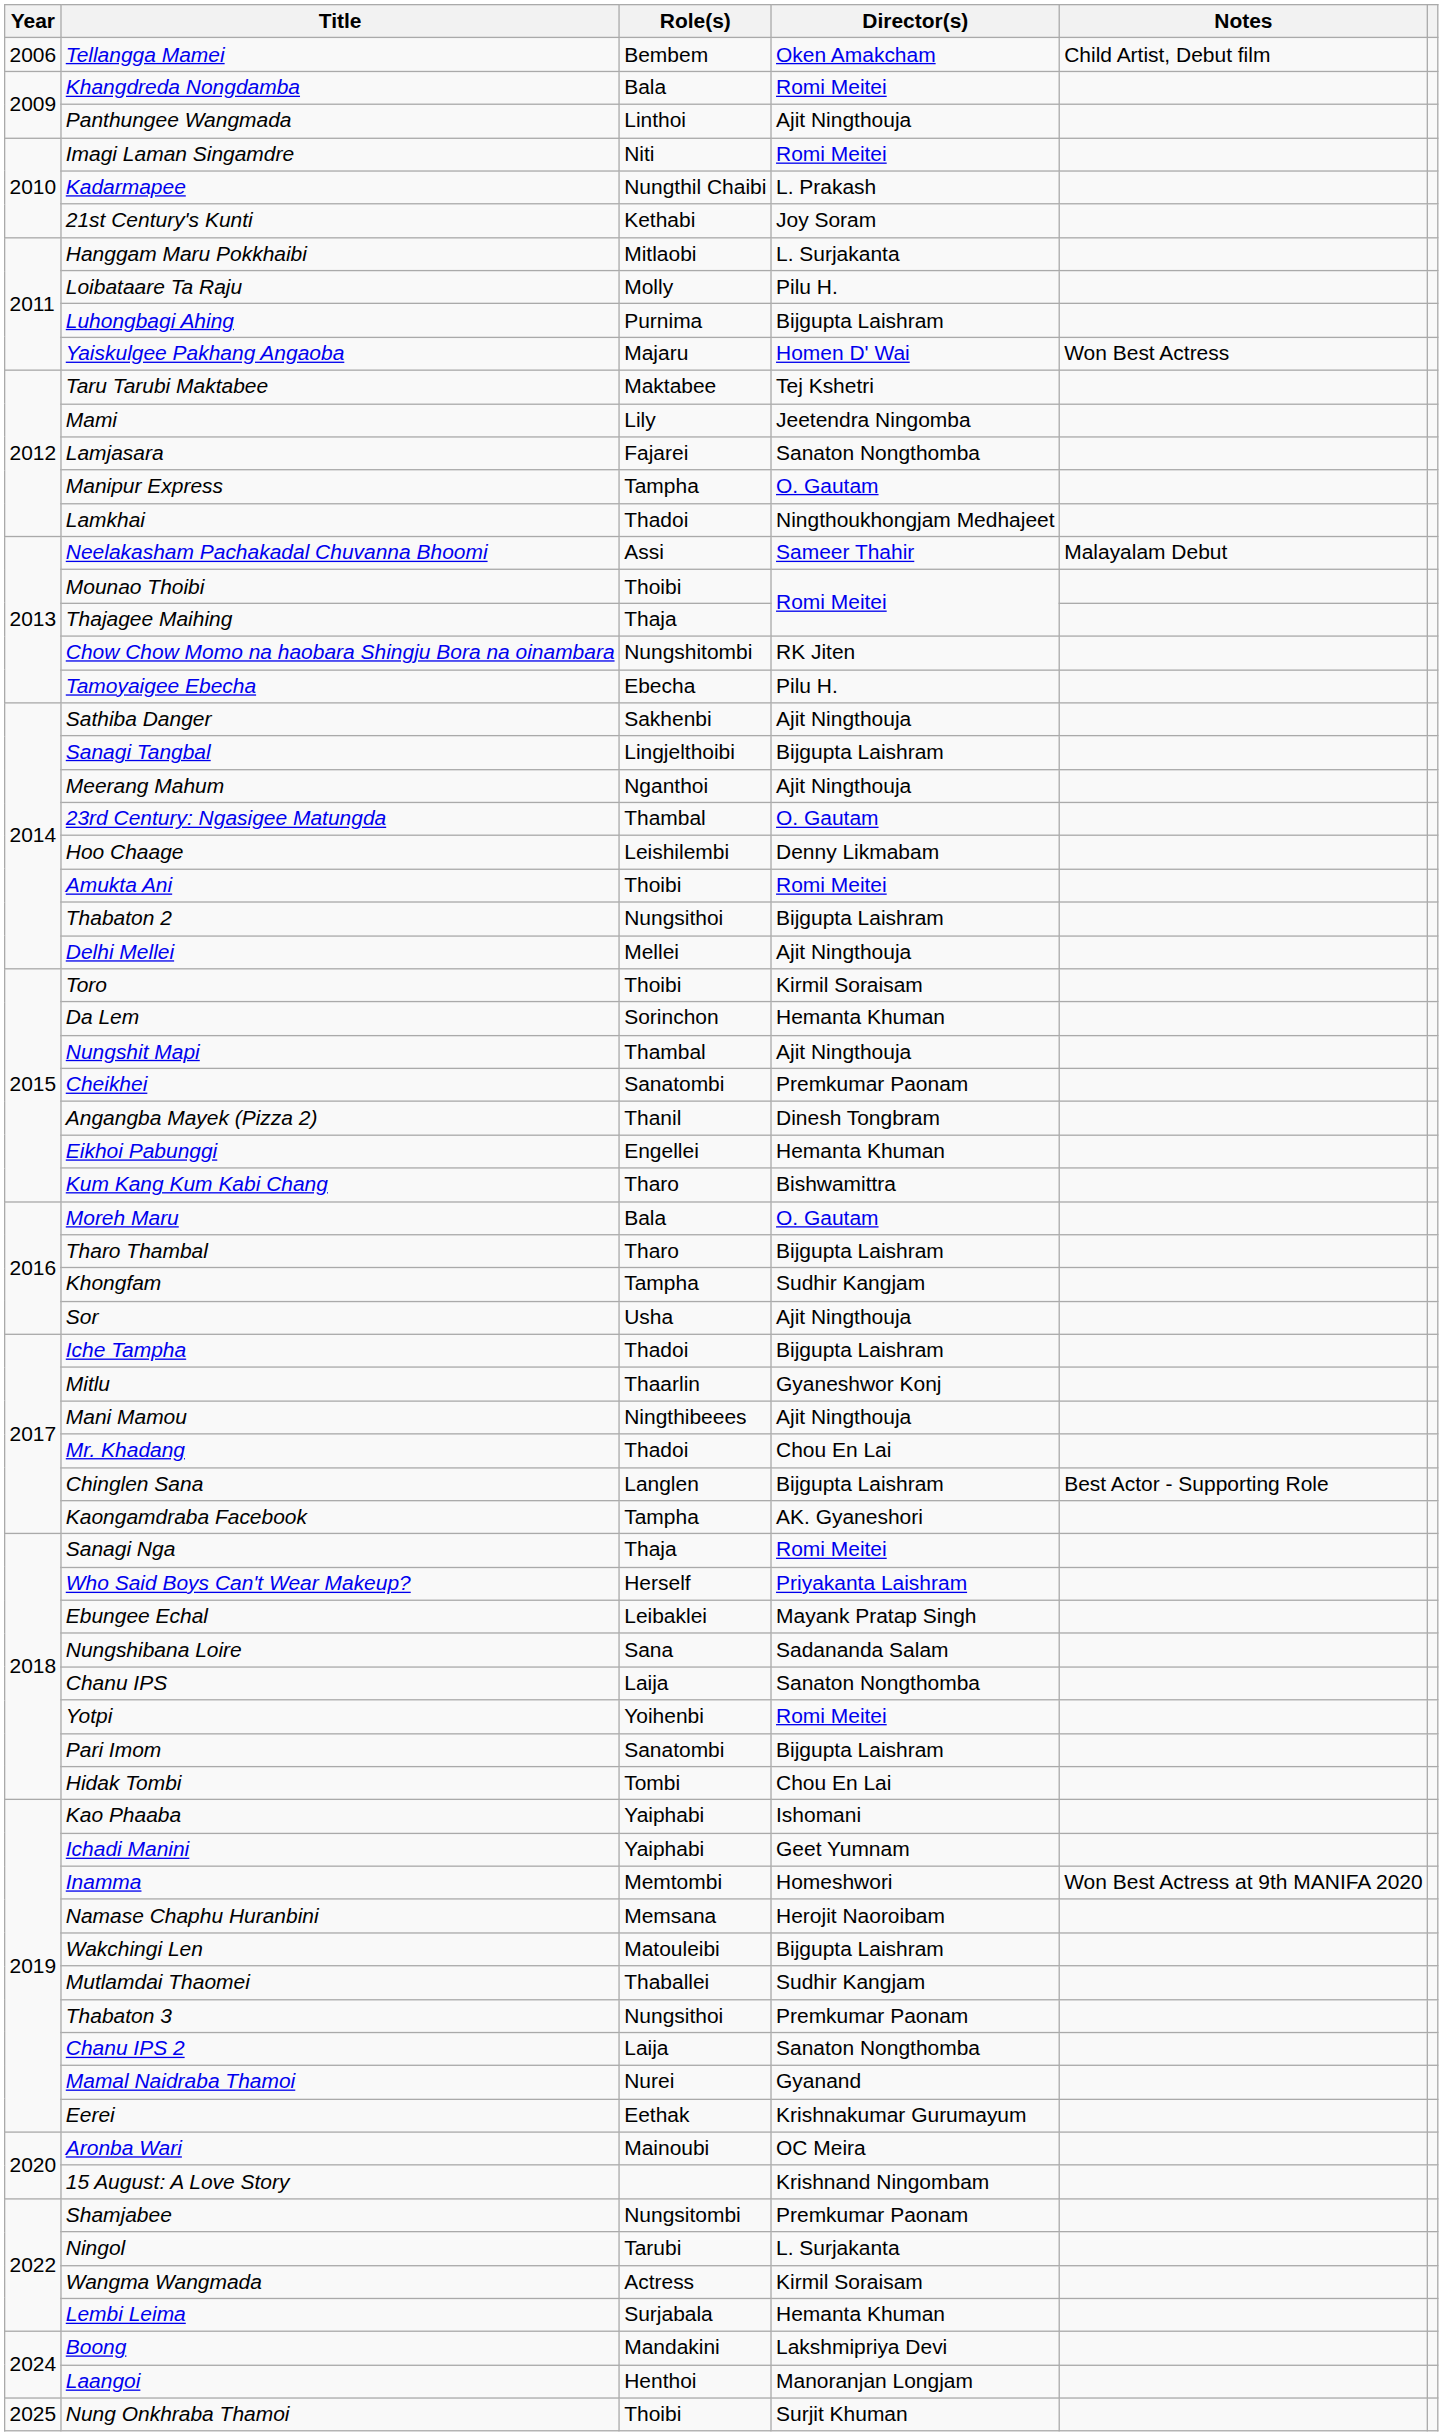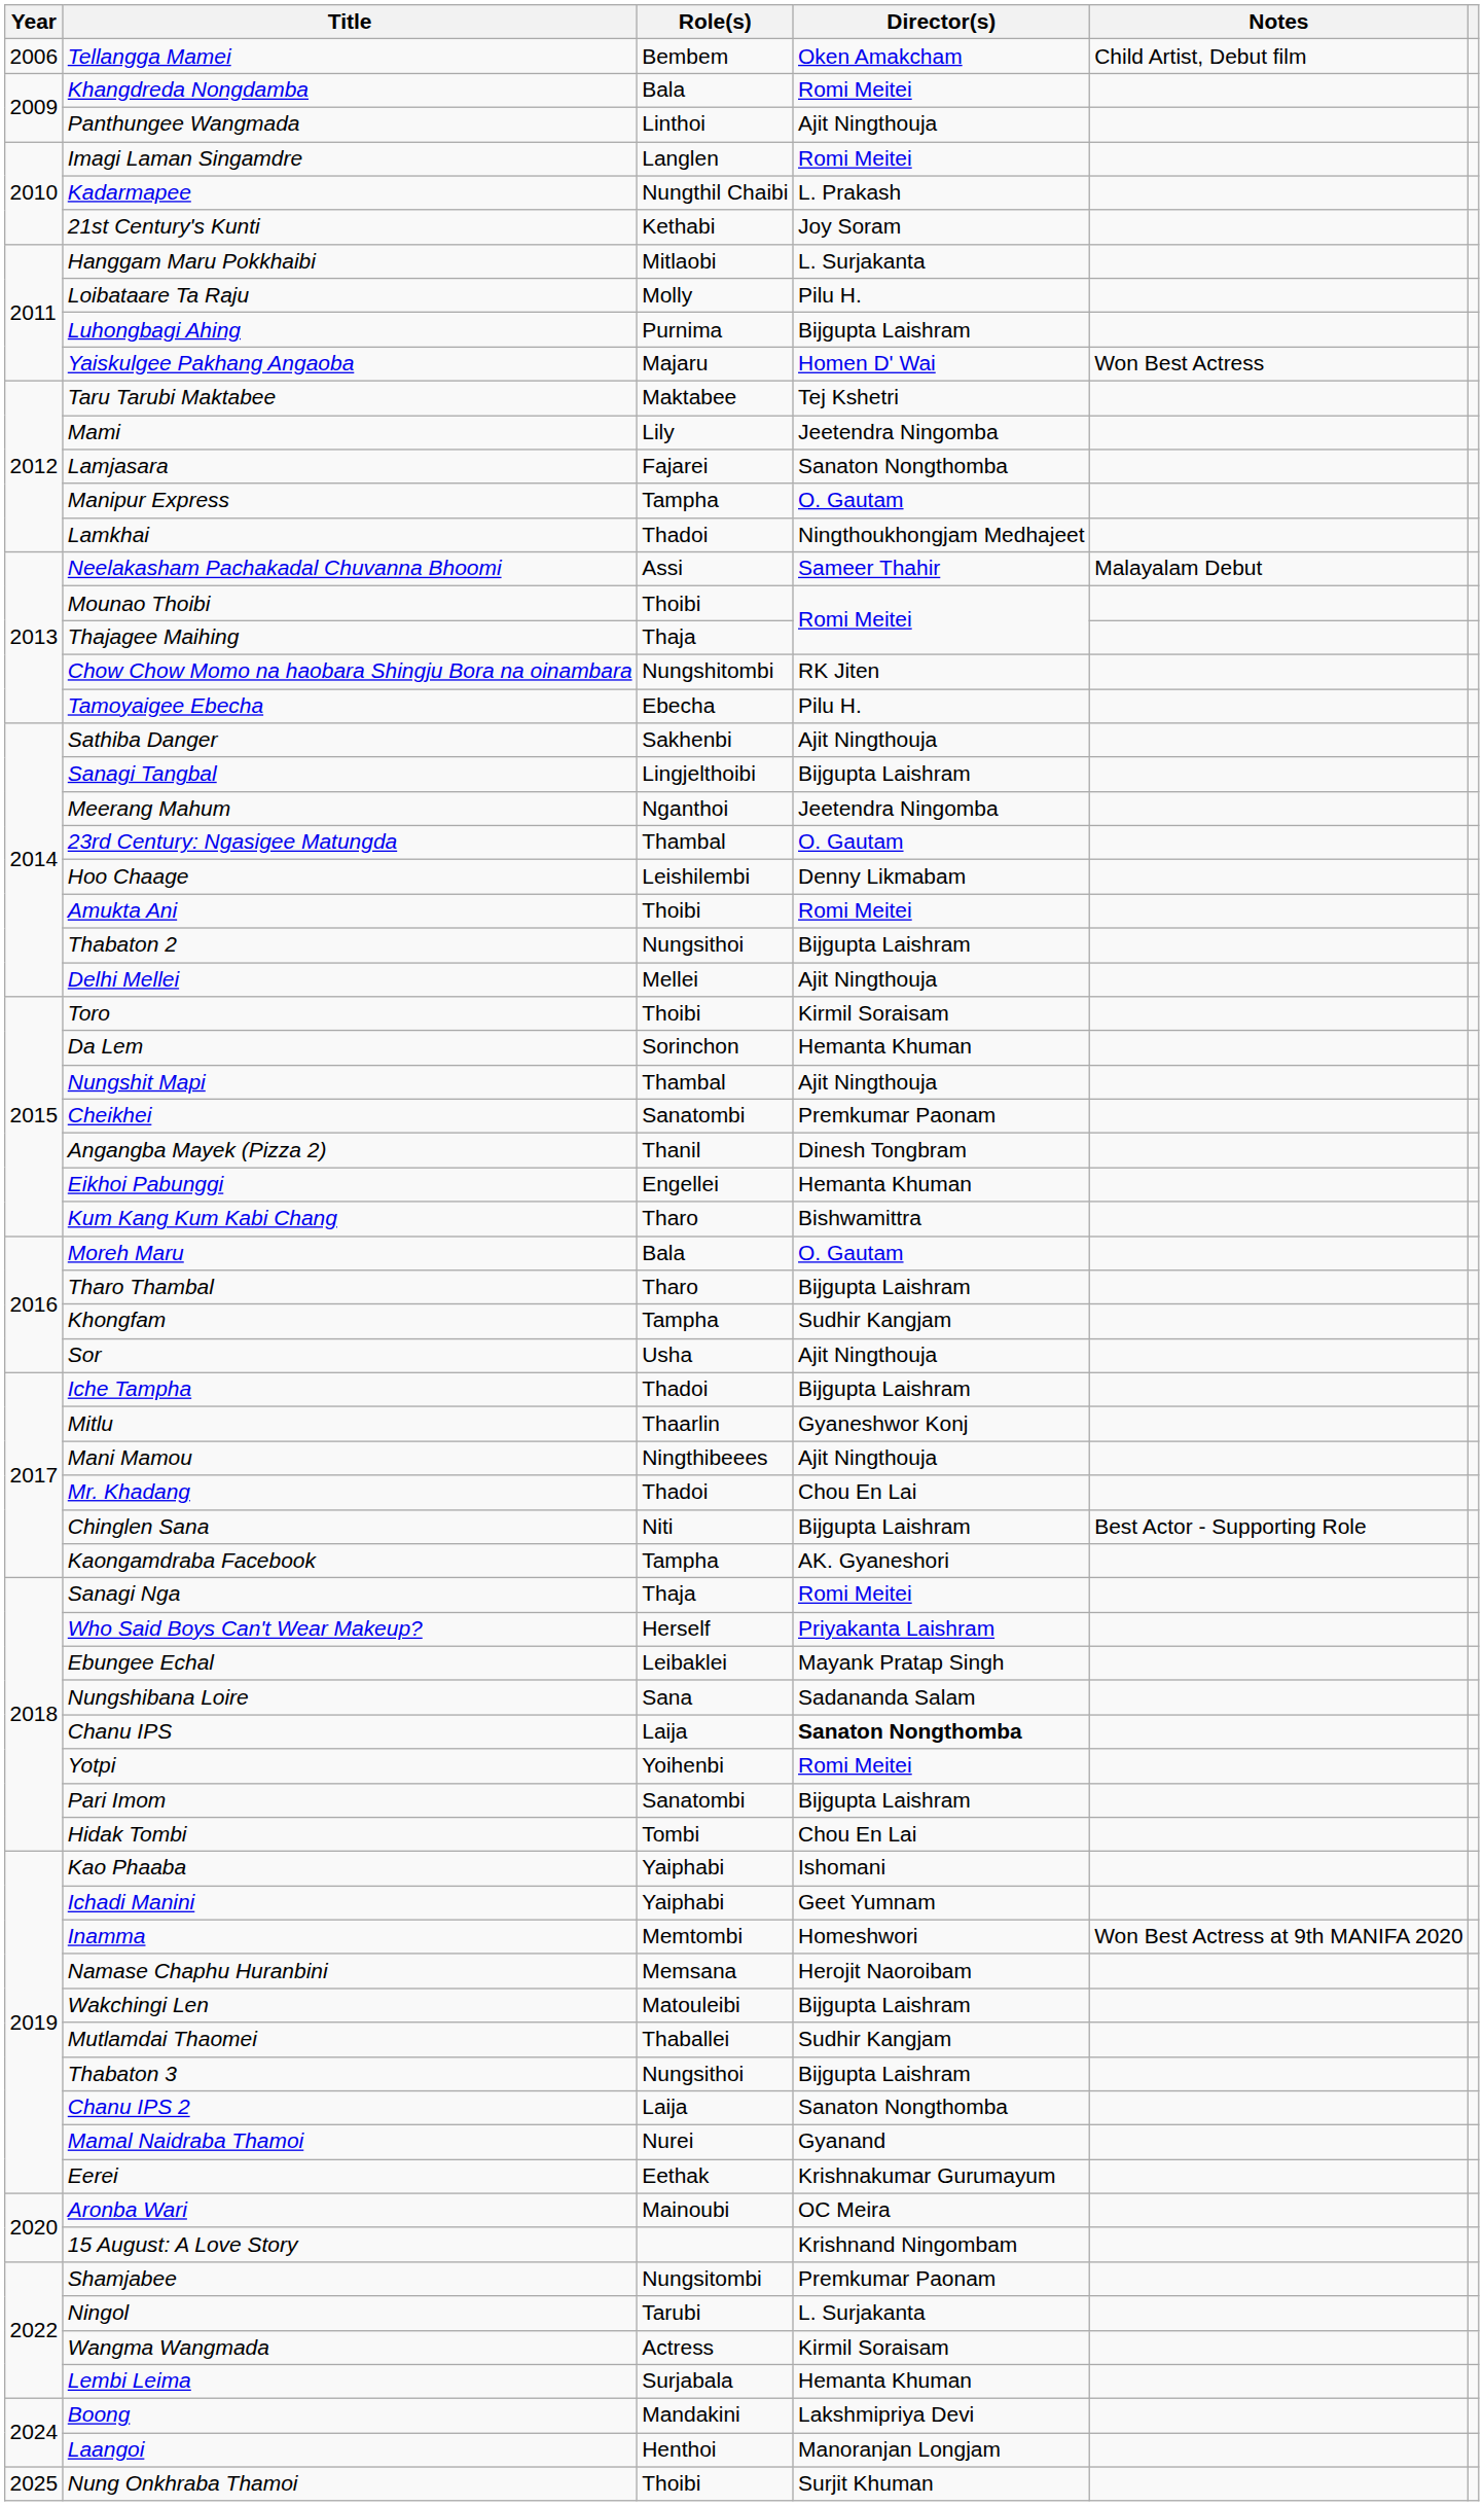Imagi Laman Singamdre | Role(s): Niti -> Langlen
Meerang Mahum | Director(s): Ajit Ningthouja -> Jeetendra Ningomba
Chinglen Sana | Role(s): Langlen -> Niti
Chanu IPS | Director(s): normal -> bold
Thabaton 3 | Director(s): Premkumar Paonam -> Bijgupta Laishram
